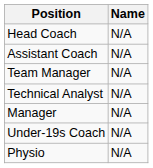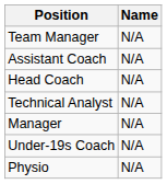rows swapped: Head Coach <-> Team Manager
